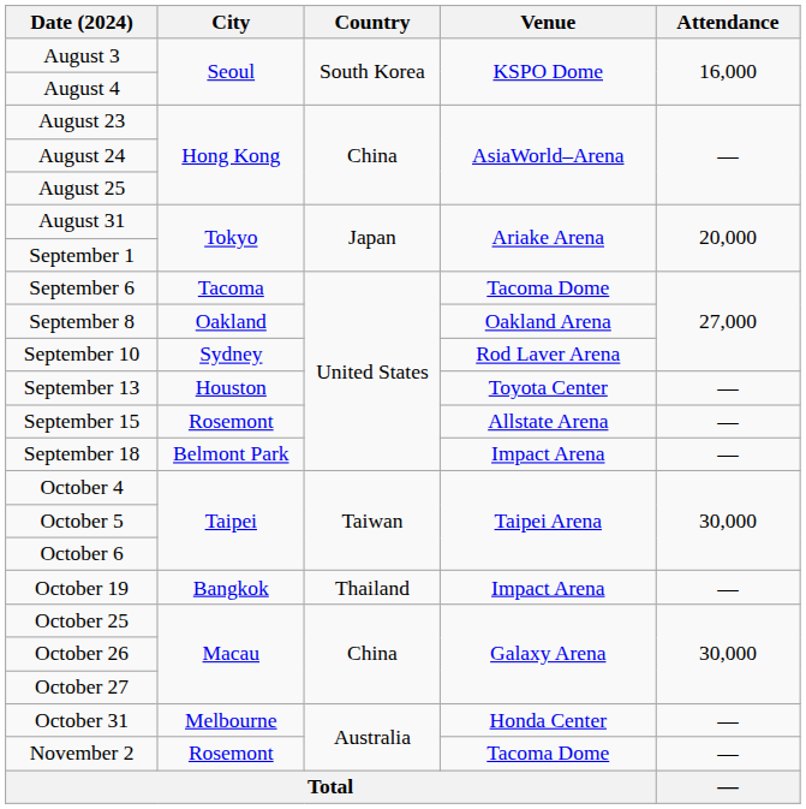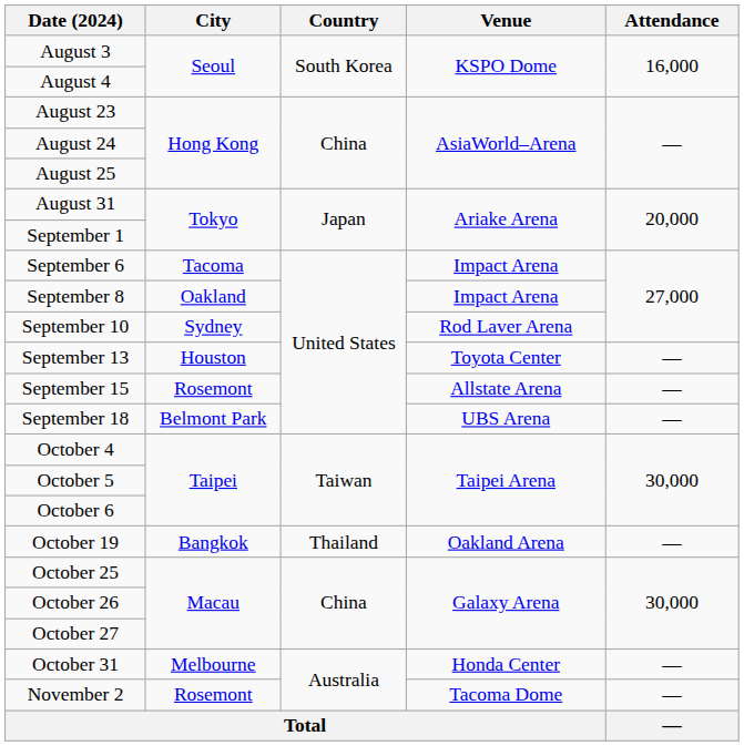September 6 | Venue: Tacoma Dome -> Impact Arena
September 8 | Venue: Oakland Arena -> Impact Arena
September 18 | Venue: Impact Arena -> UBS Arena
October 19 | Venue: Impact Arena -> Oakland Arena
